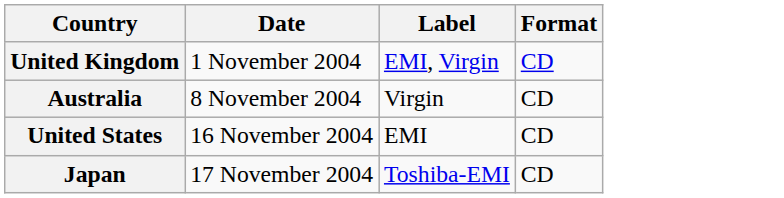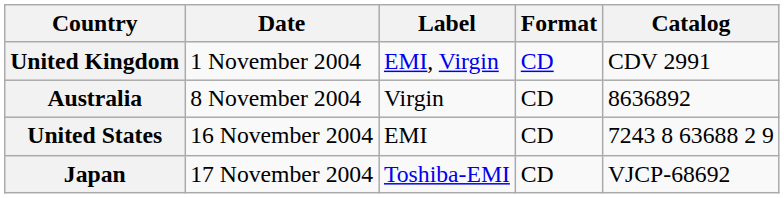+ column: Catalog | CDV 2991 | 8636892 | 7243 8 63688 2 9 | VJCP-68692
